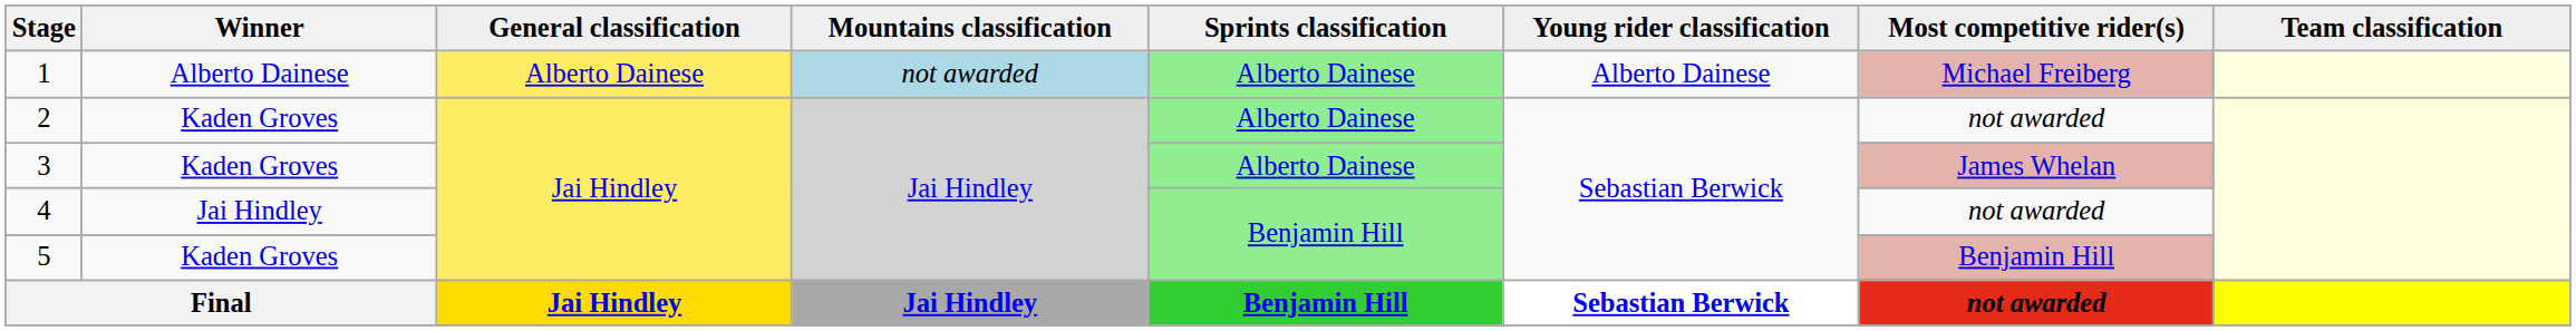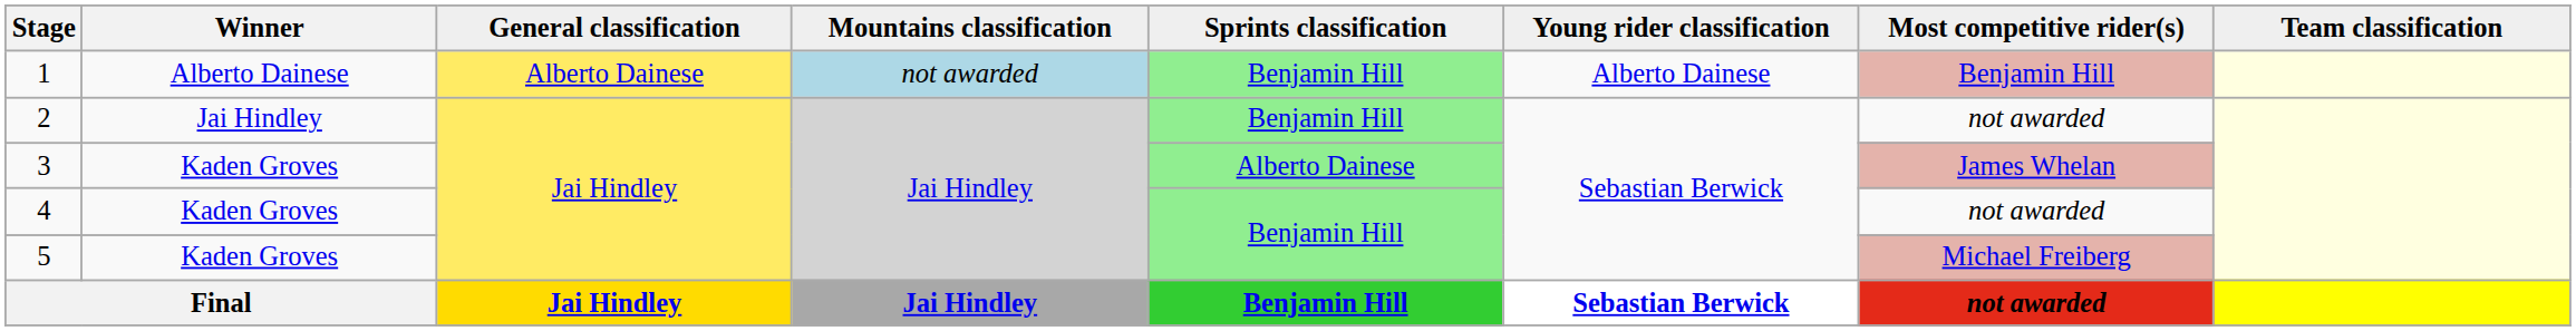1 | Sprints classification: Alberto Dainese -> Benjamin Hill
1 | Most competitive rider(s): Michael Freiberg -> Benjamin Hill
2 | Winner: Kaden Groves -> Jai Hindley
2 | Sprints classification: Alberto Dainese -> Benjamin Hill
4 | Winner: Jai Hindley -> Kaden Groves
5 | Most competitive rider(s): Benjamin Hill -> Michael Freiberg
